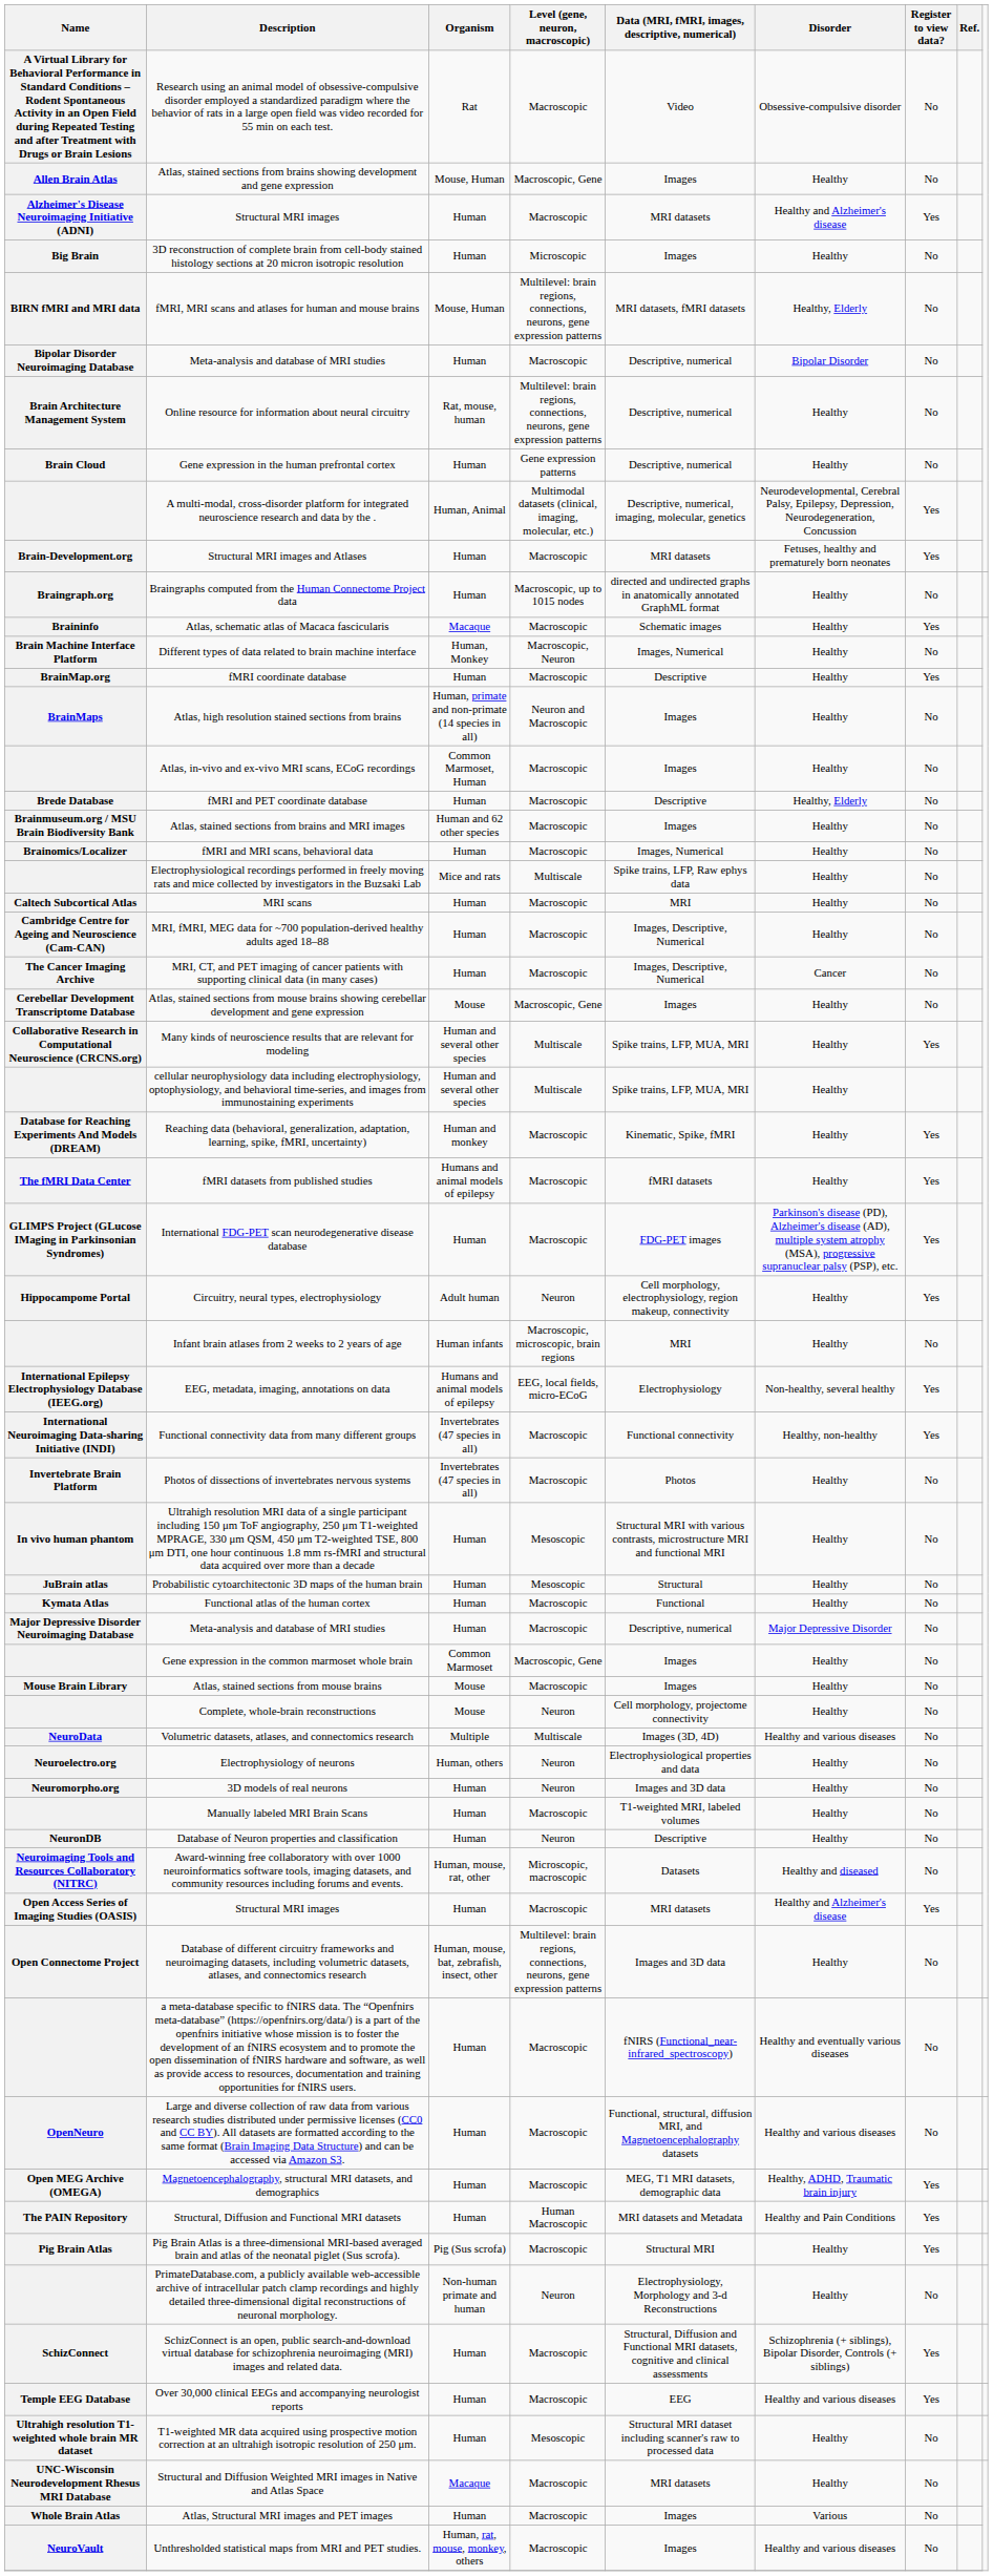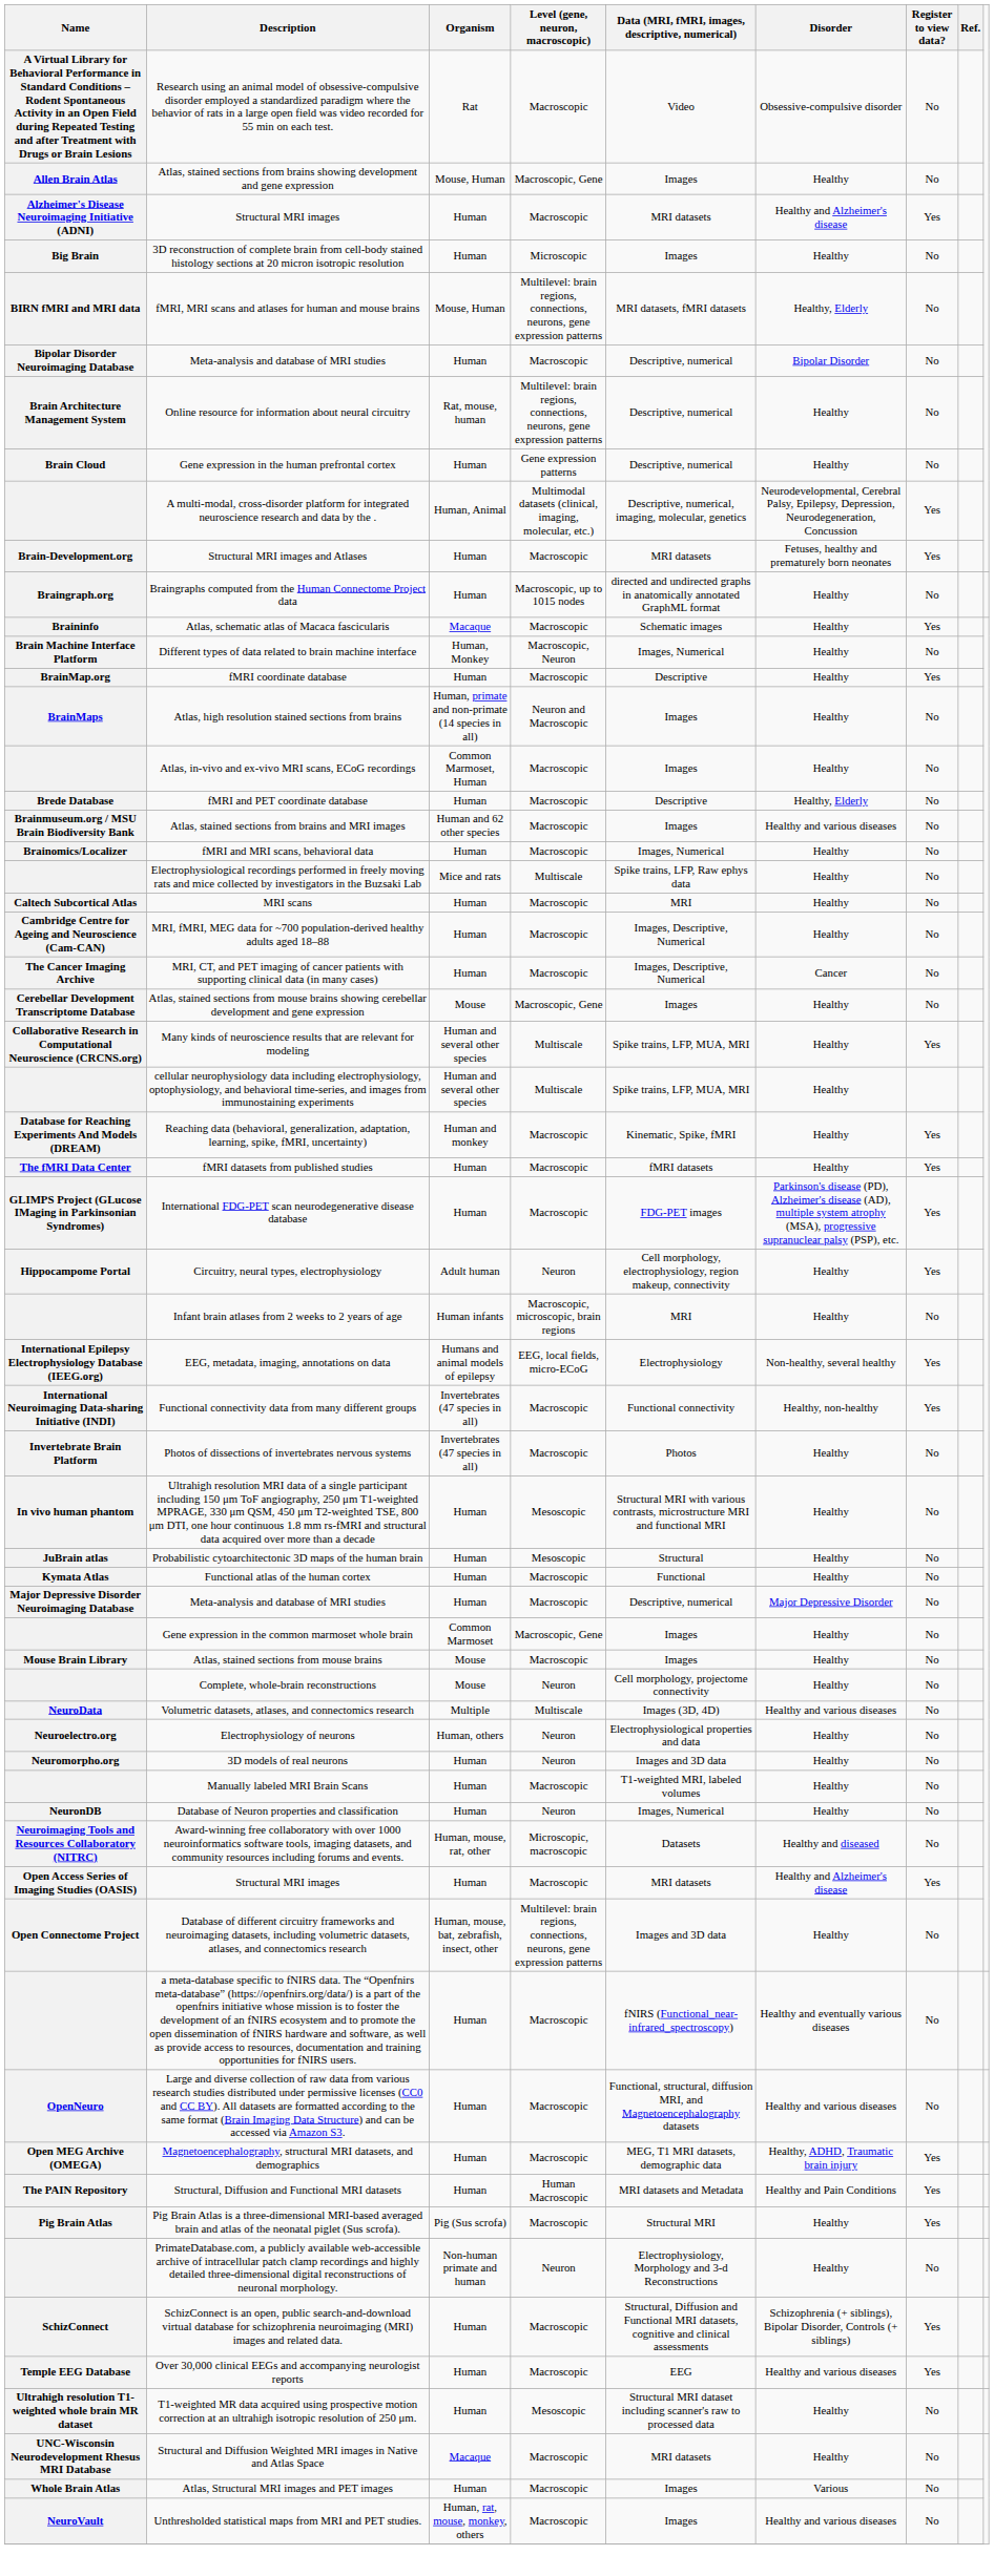Atlas, stained sections from brains and MRI images | Disorder: Healthy -> Healthy and various diseases
fMRI datasets from published studies | Organism: Humans and animal models of epilepsy -> Human
Database of Neuron properties and classification | Data (MRI, fMRI, images, descriptive, numerical): Descriptive -> Images, Numerical
